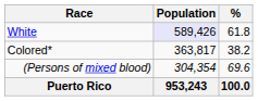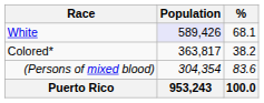White | %: 61.8 -> 68.1
(Persons of mixed blood) | %: 69.6 -> 83.6
